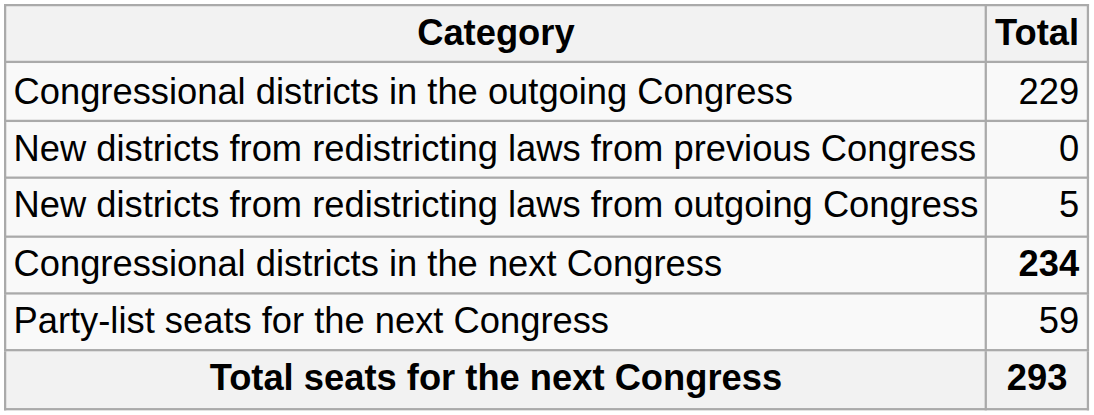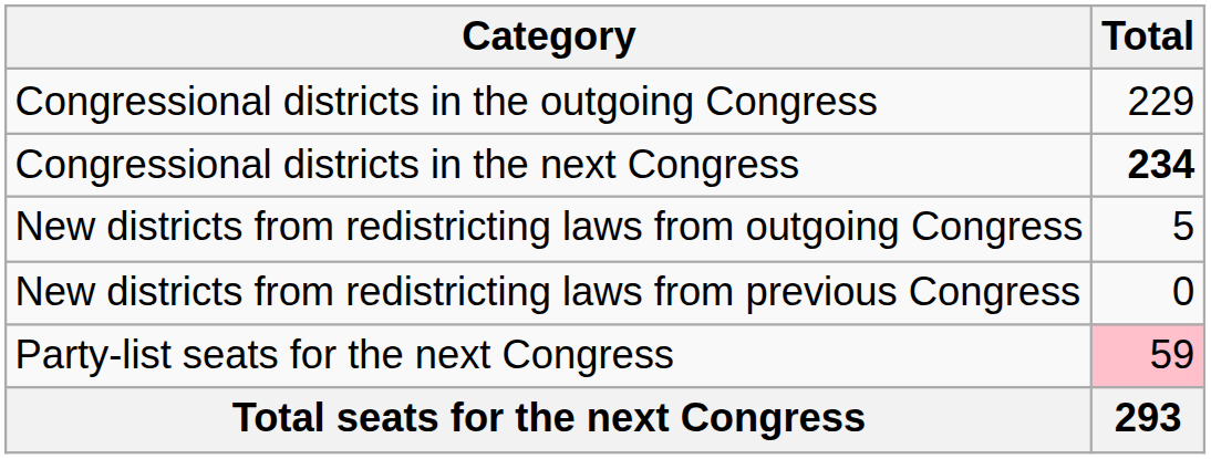rows swapped: New districts from redistricting laws from previous Congress <-> Congressional districts in the next Congress
Party-list seats for the next Congress | Total: no background -> pink background
